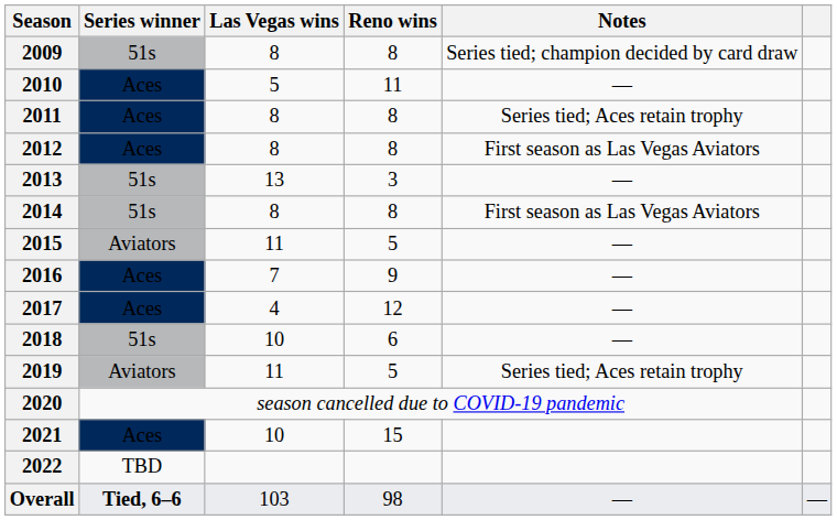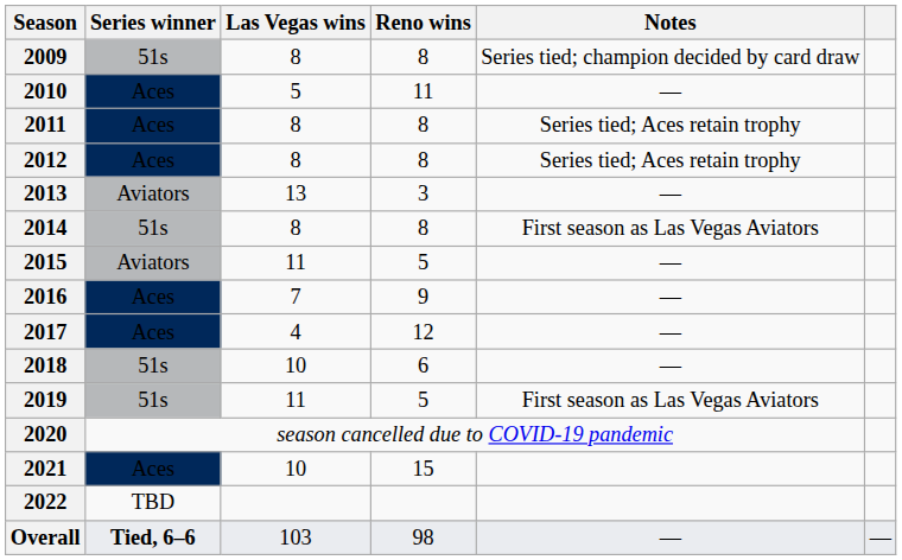2012 | Notes: First season as Las Vegas Aviators -> Series tied; Aces retain trophy
2013 | Series winner: 51s -> Aviators
2019 | Series winner: Aviators -> 51s
2019 | Notes: Series tied; Aces retain trophy -> First season as Las Vegas Aviators
